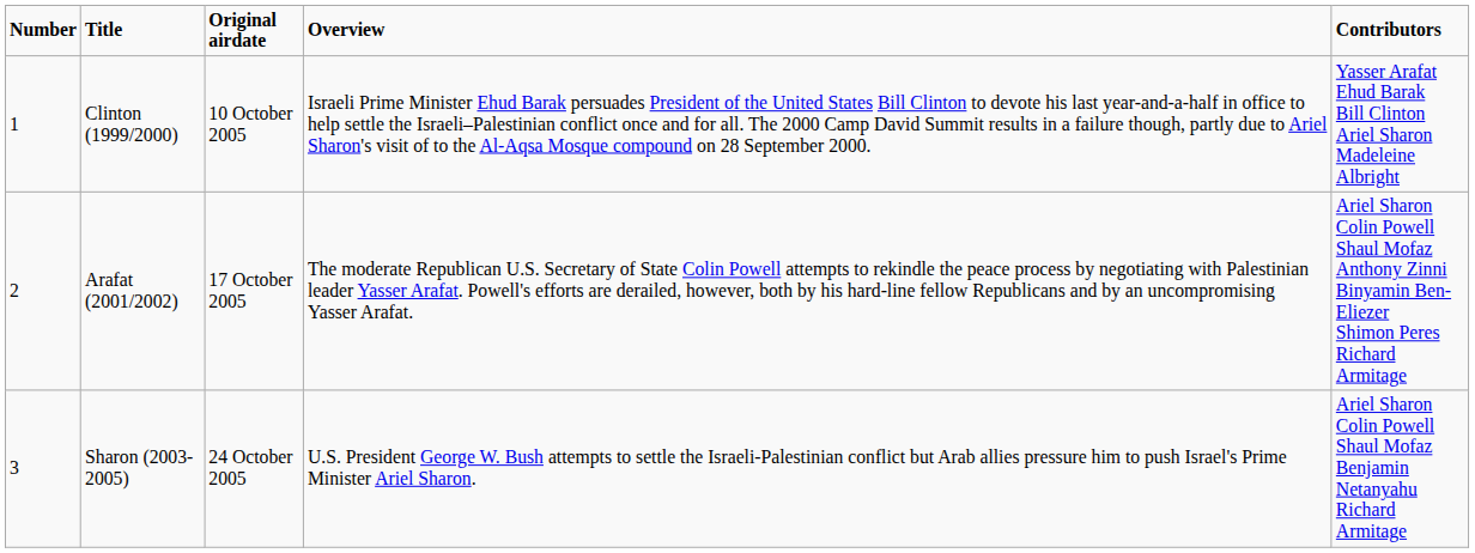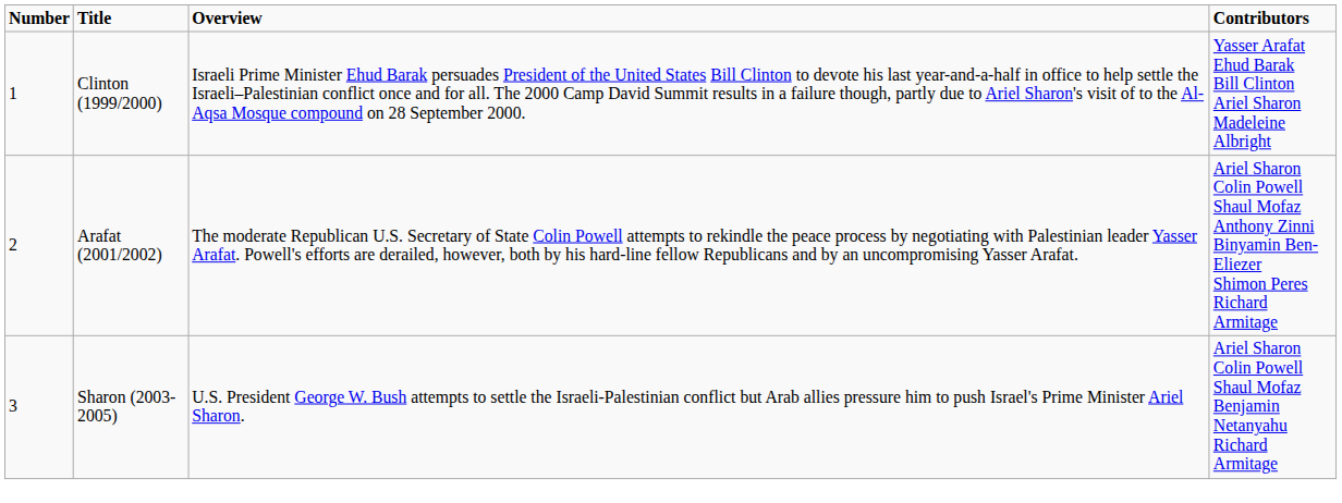- column: Original airdate | 10 October 2005 | 17 October 2005 | 24 October 2005
